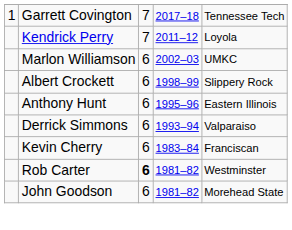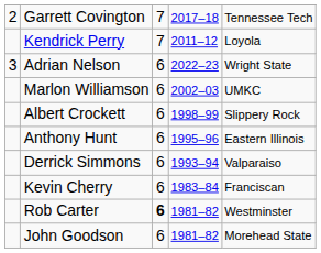Garrett Covington | column 1: 1 -> 2
+ row: 3 | Adrian Nelson | 6 | 2022–23 | Wright State
